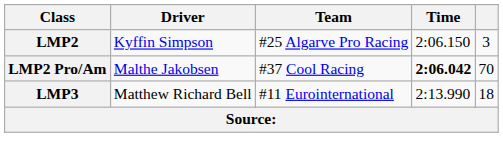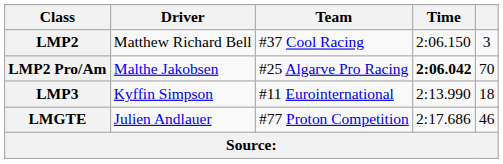LMP2 | Driver: Kyffin Simpson -> Matthew Richard Bell
LMP2 | Team: #25 Algarve Pro Racing -> #37 Cool Racing
LMP2 Pro/Am | Team: #37 Cool Racing -> #25 Algarve Pro Racing
LMP3 | Driver: Matthew Richard Bell -> Kyffin Simpson
+ row: LMGTE | Julien Andlauer | #77 Proton Competition | 2:17.686 | 46
